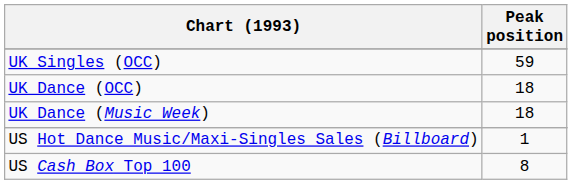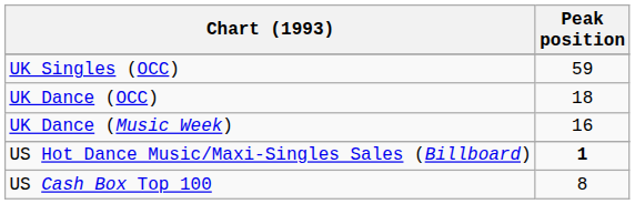UK Dance (Music Week) | Peak position: 18 -> 16
US Hot Dance Music/Maxi-Singles Sales (Billboard) | Peak position: normal -> bold
